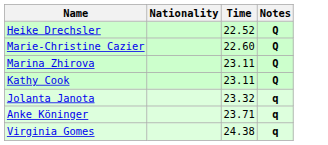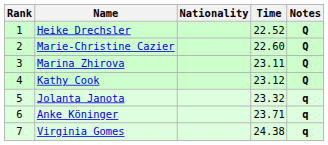+ column: Rank | 1 | 2 | 3 | 4 | 5 | 6 | 7
Kathy Cook | Time: 23.11 -> 23.12
